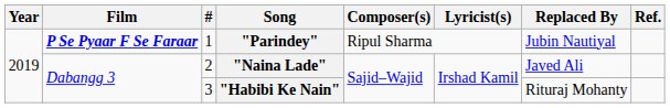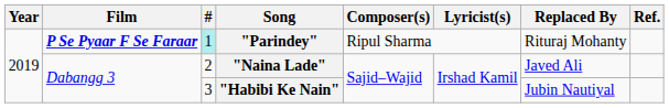"Parindey" | #: no background -> paleturquoise background
"Parindey" | Replaced By: Jubin Nautiyal -> Rituraj Mohanty
"Habibi Ke Nain" | Replaced By: Rituraj Mohanty -> Jubin Nautiyal
